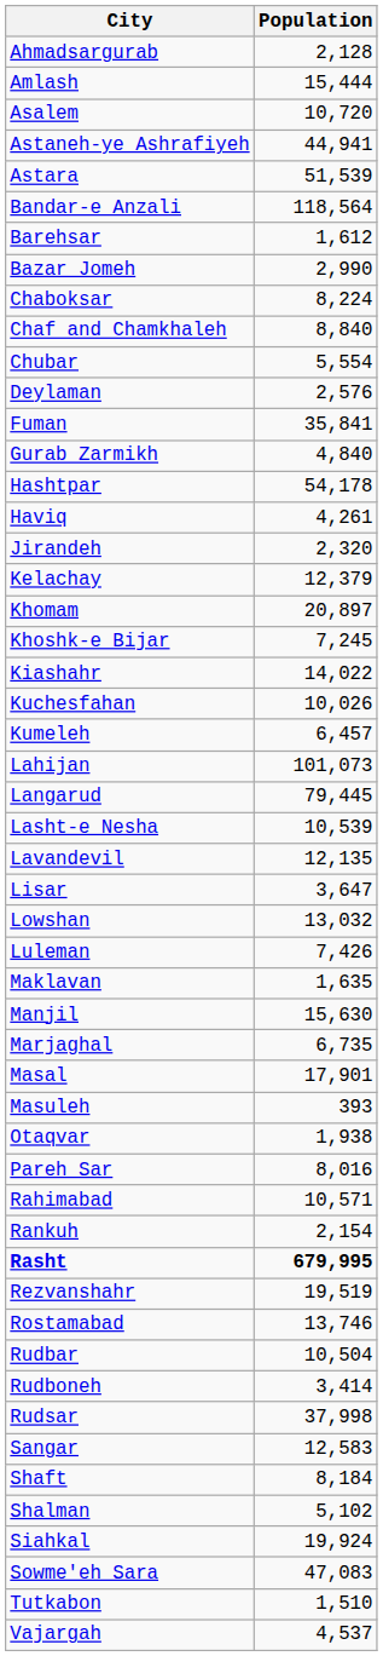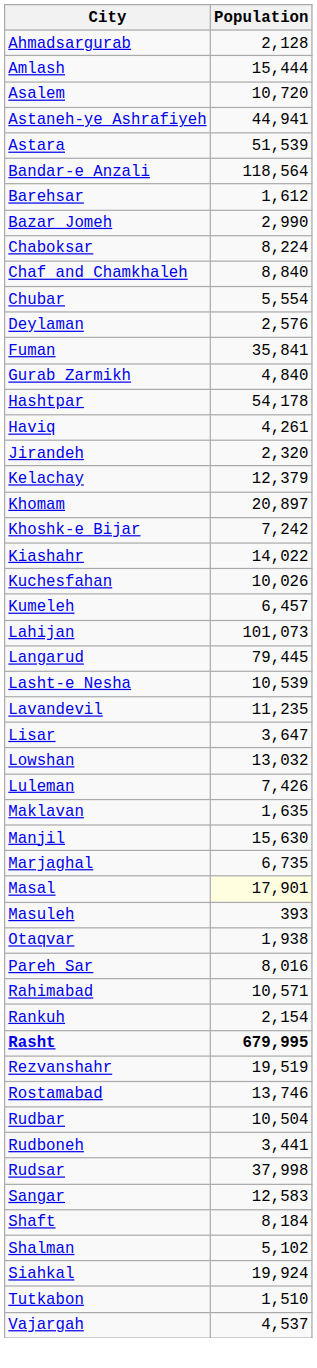Khoshk-e Bijar | Population: 7,245 -> 7,242
Lavandevil | Population: 12,135 -> 11,235
Masal | Population: no background -> lightyellow background
Rudboneh | Population: 3,414 -> 3,441
- row: Sowme'eh Sara | 47,083
